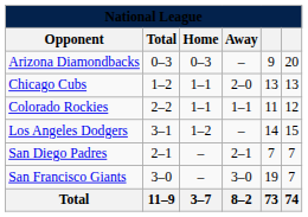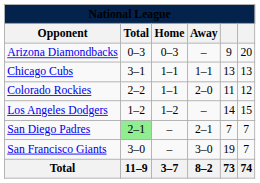Chicago Cubs | column 2: 1–2 -> 3–1
Chicago Cubs | column 4: 2–0 -> 1–1
Colorado Rockies | column 4: 1–1 -> 2–0
Los Angeles Dodgers | column 2: 3–1 -> 1–2
San Diego Padres | column 2: no background -> lightgreen background
